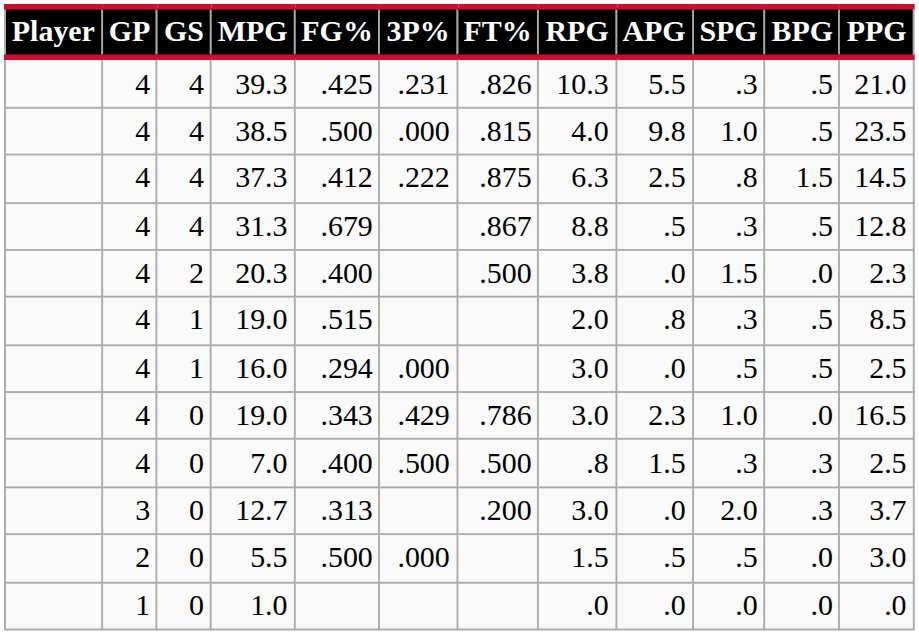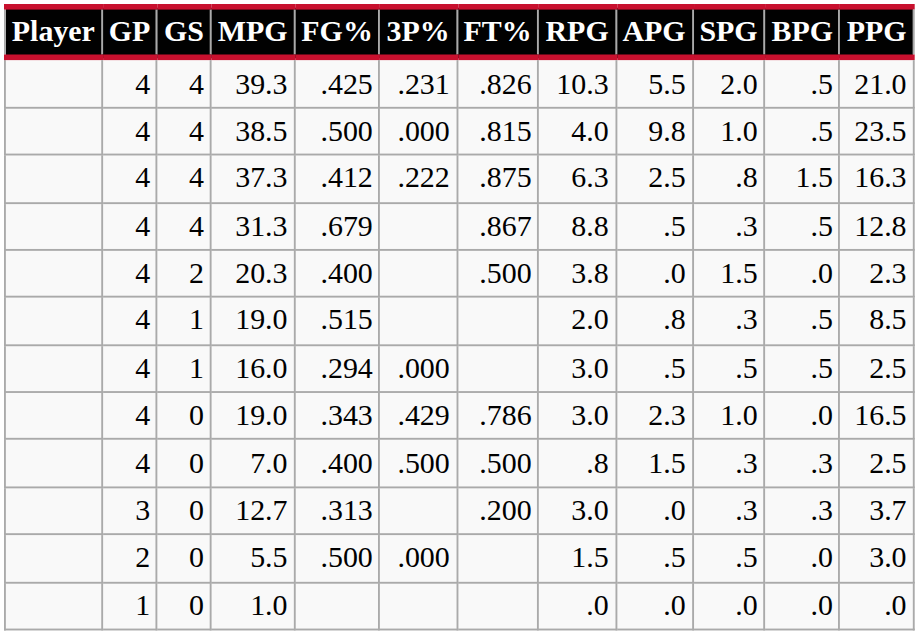39.3 | SPG: .3 -> 2.0
37.3 | PPG: 14.5 -> 16.3
16.0 | APG: .0 -> .5
12.7 | SPG: 2.0 -> .3
